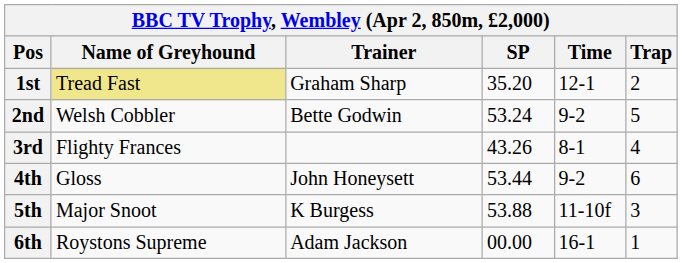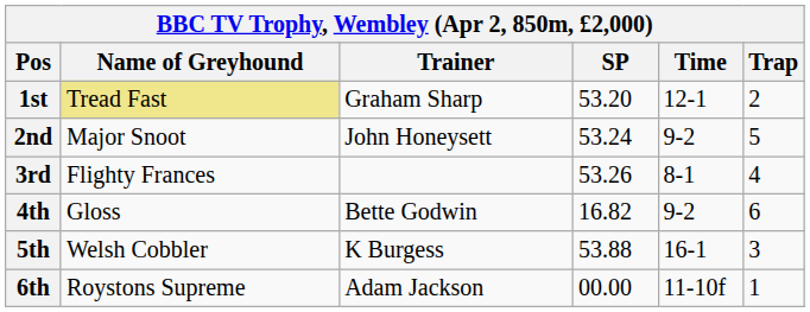1st | SP: 35.20 -> 53.20
2nd | Name of Greyhound: Welsh Cobbler -> Major Snoot
2nd | Trainer: Bette Godwin -> John Honeysett
3rd | SP: 43.26 -> 53.26
4th | Trainer: John Honeysett -> Bette Godwin
4th | SP: 53.44 -> 16.82
5th | Name of Greyhound: Major Snoot -> Welsh Cobbler
5th | Time: 11-10f -> 16-1
6th | Time: 16-1 -> 11-10f
